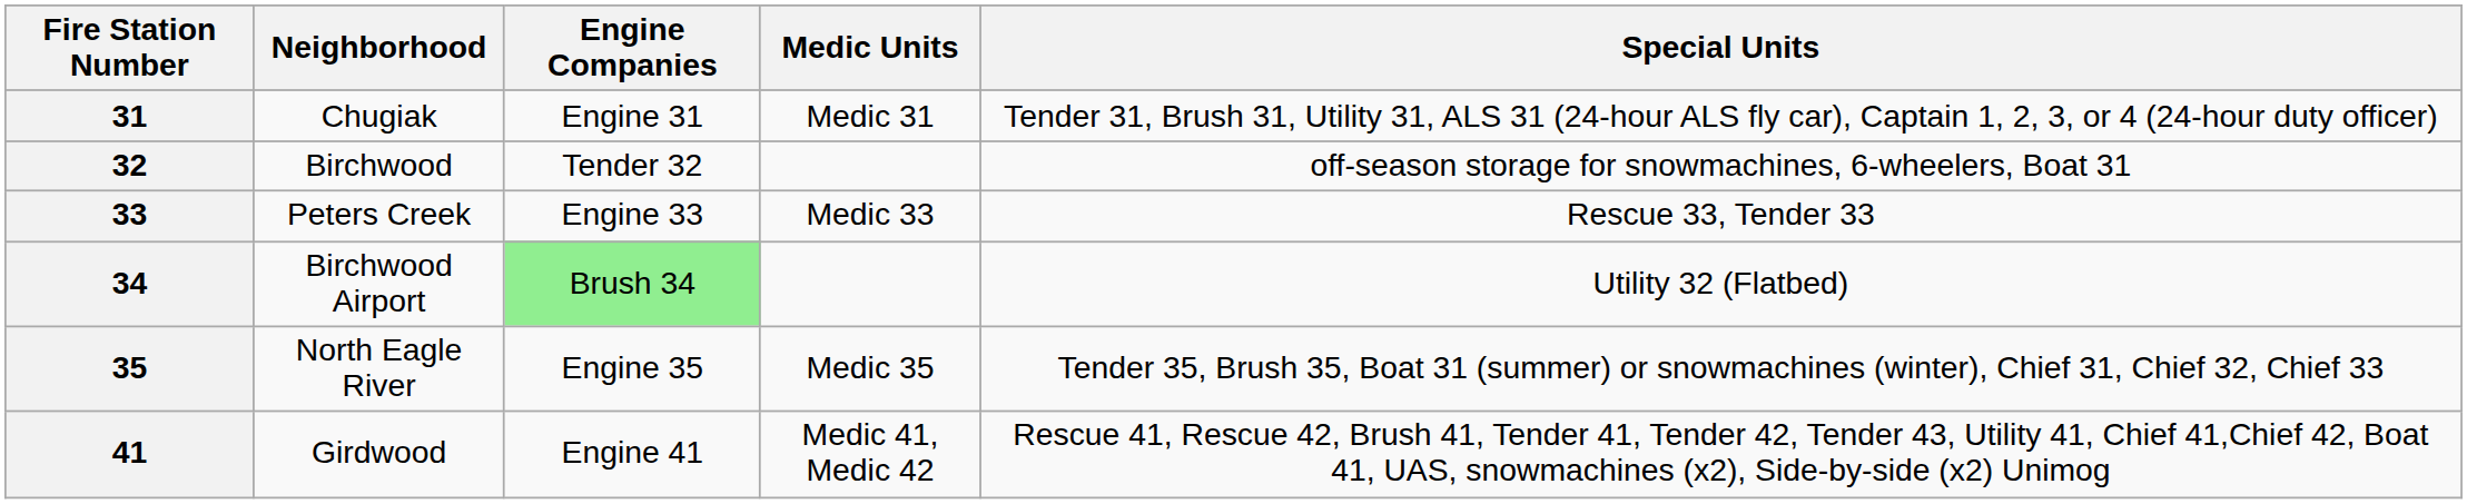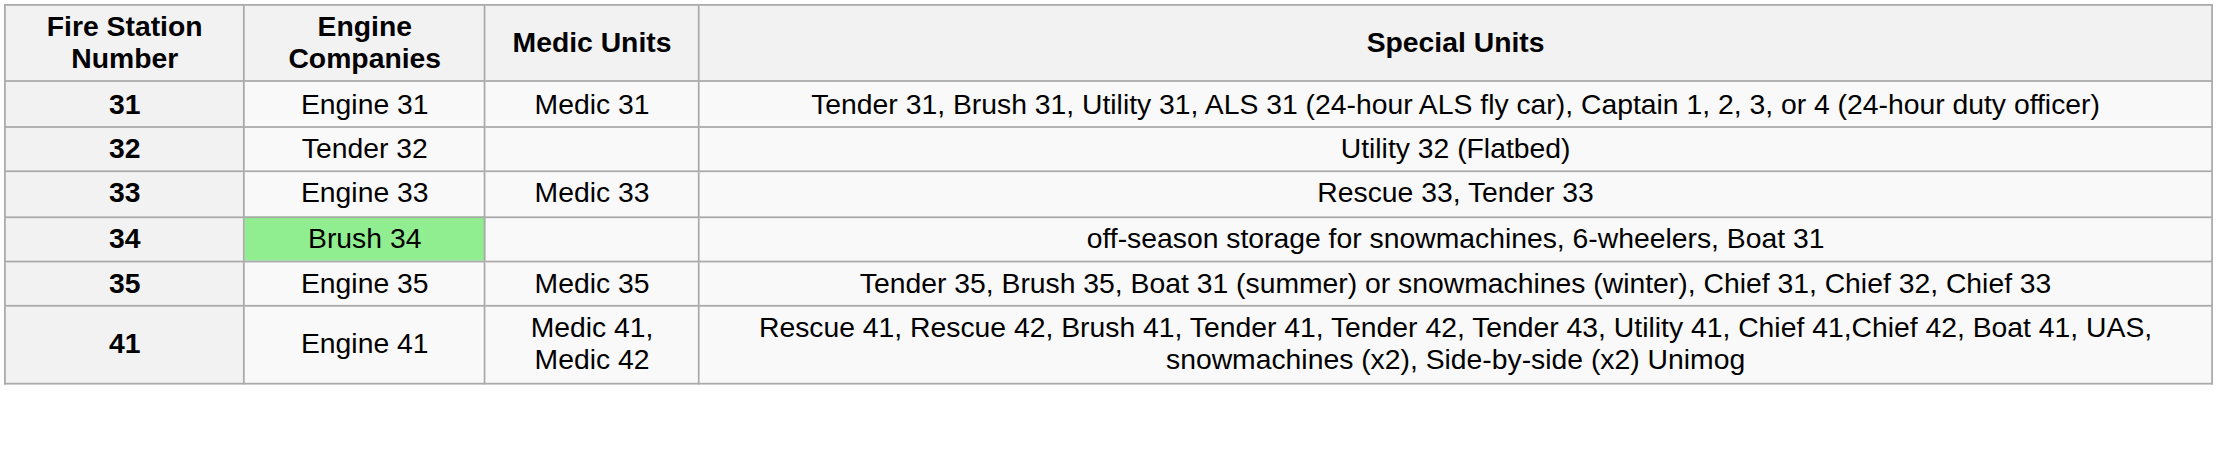- column: Neighborhood | Chugiak | Birchwood | Peters Creek | Birchwood Airport | North Eagle River | Girdwood
32 | Special Units: off-season storage for snowmachines, 6-wheelers, Boat 31 -> Utility 32 (Flatbed)
34 | Special Units: Utility 32 (Flatbed) -> off-season storage for snowmachines, 6-wheelers, Boat 31
